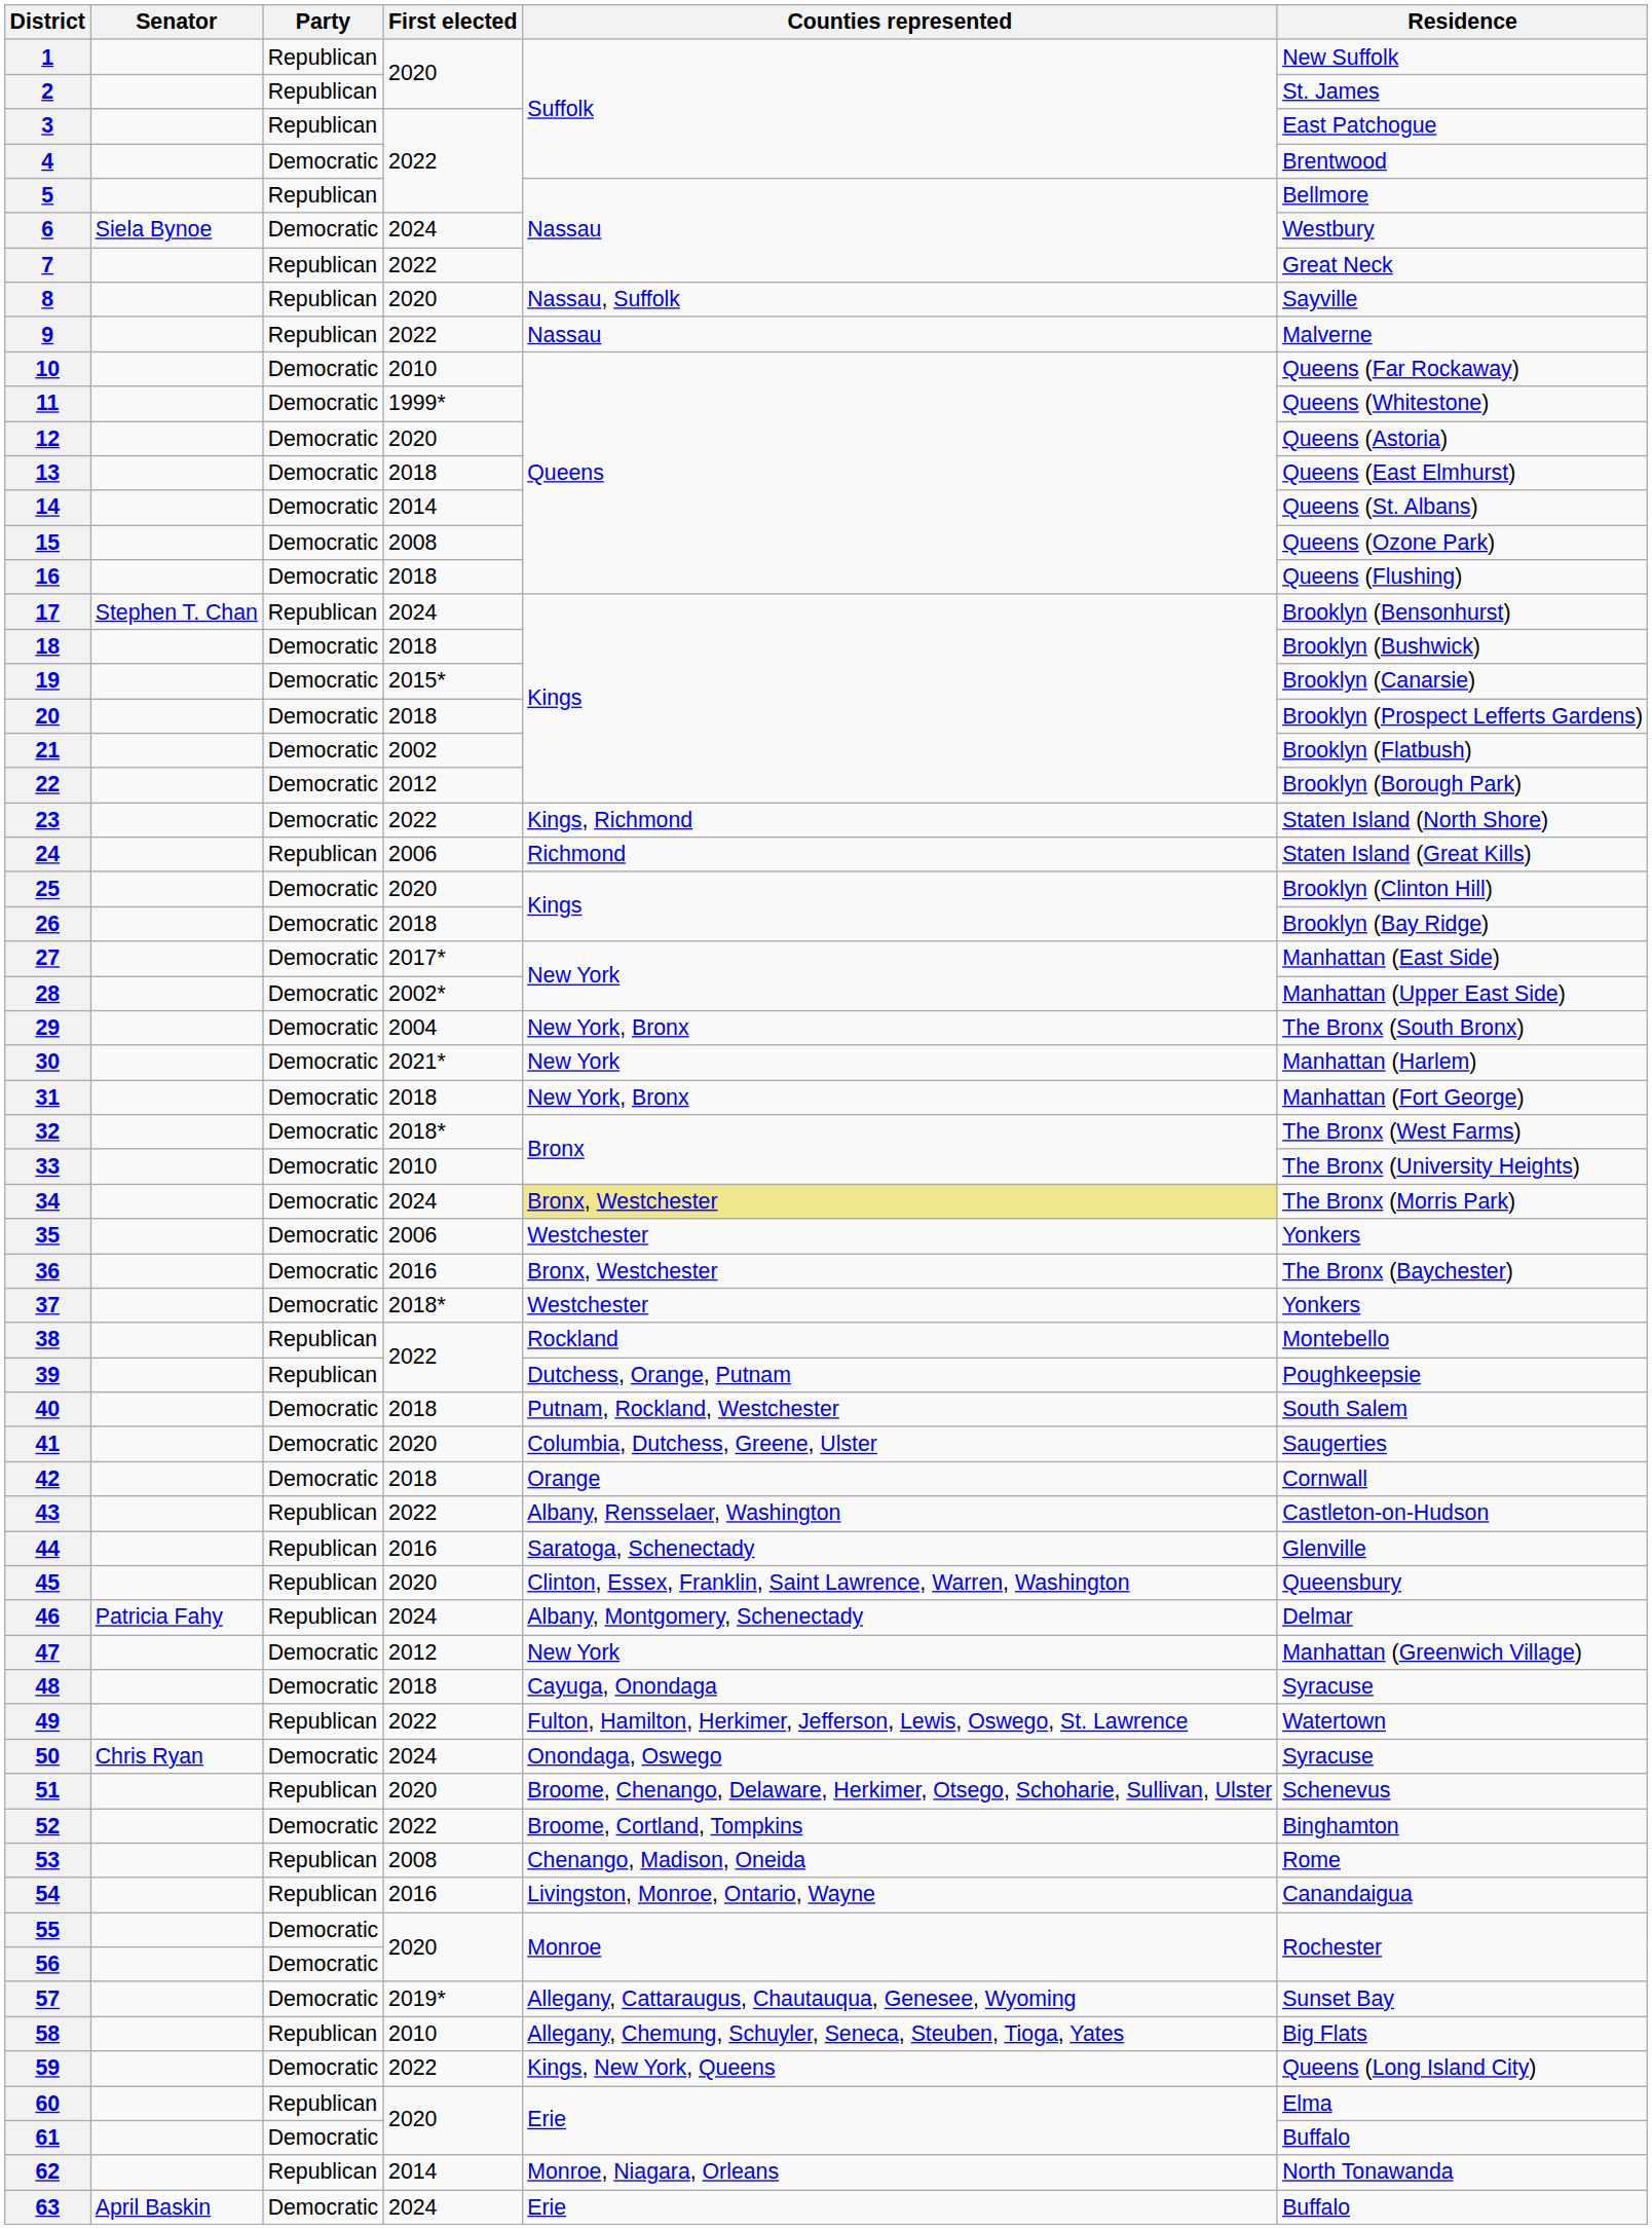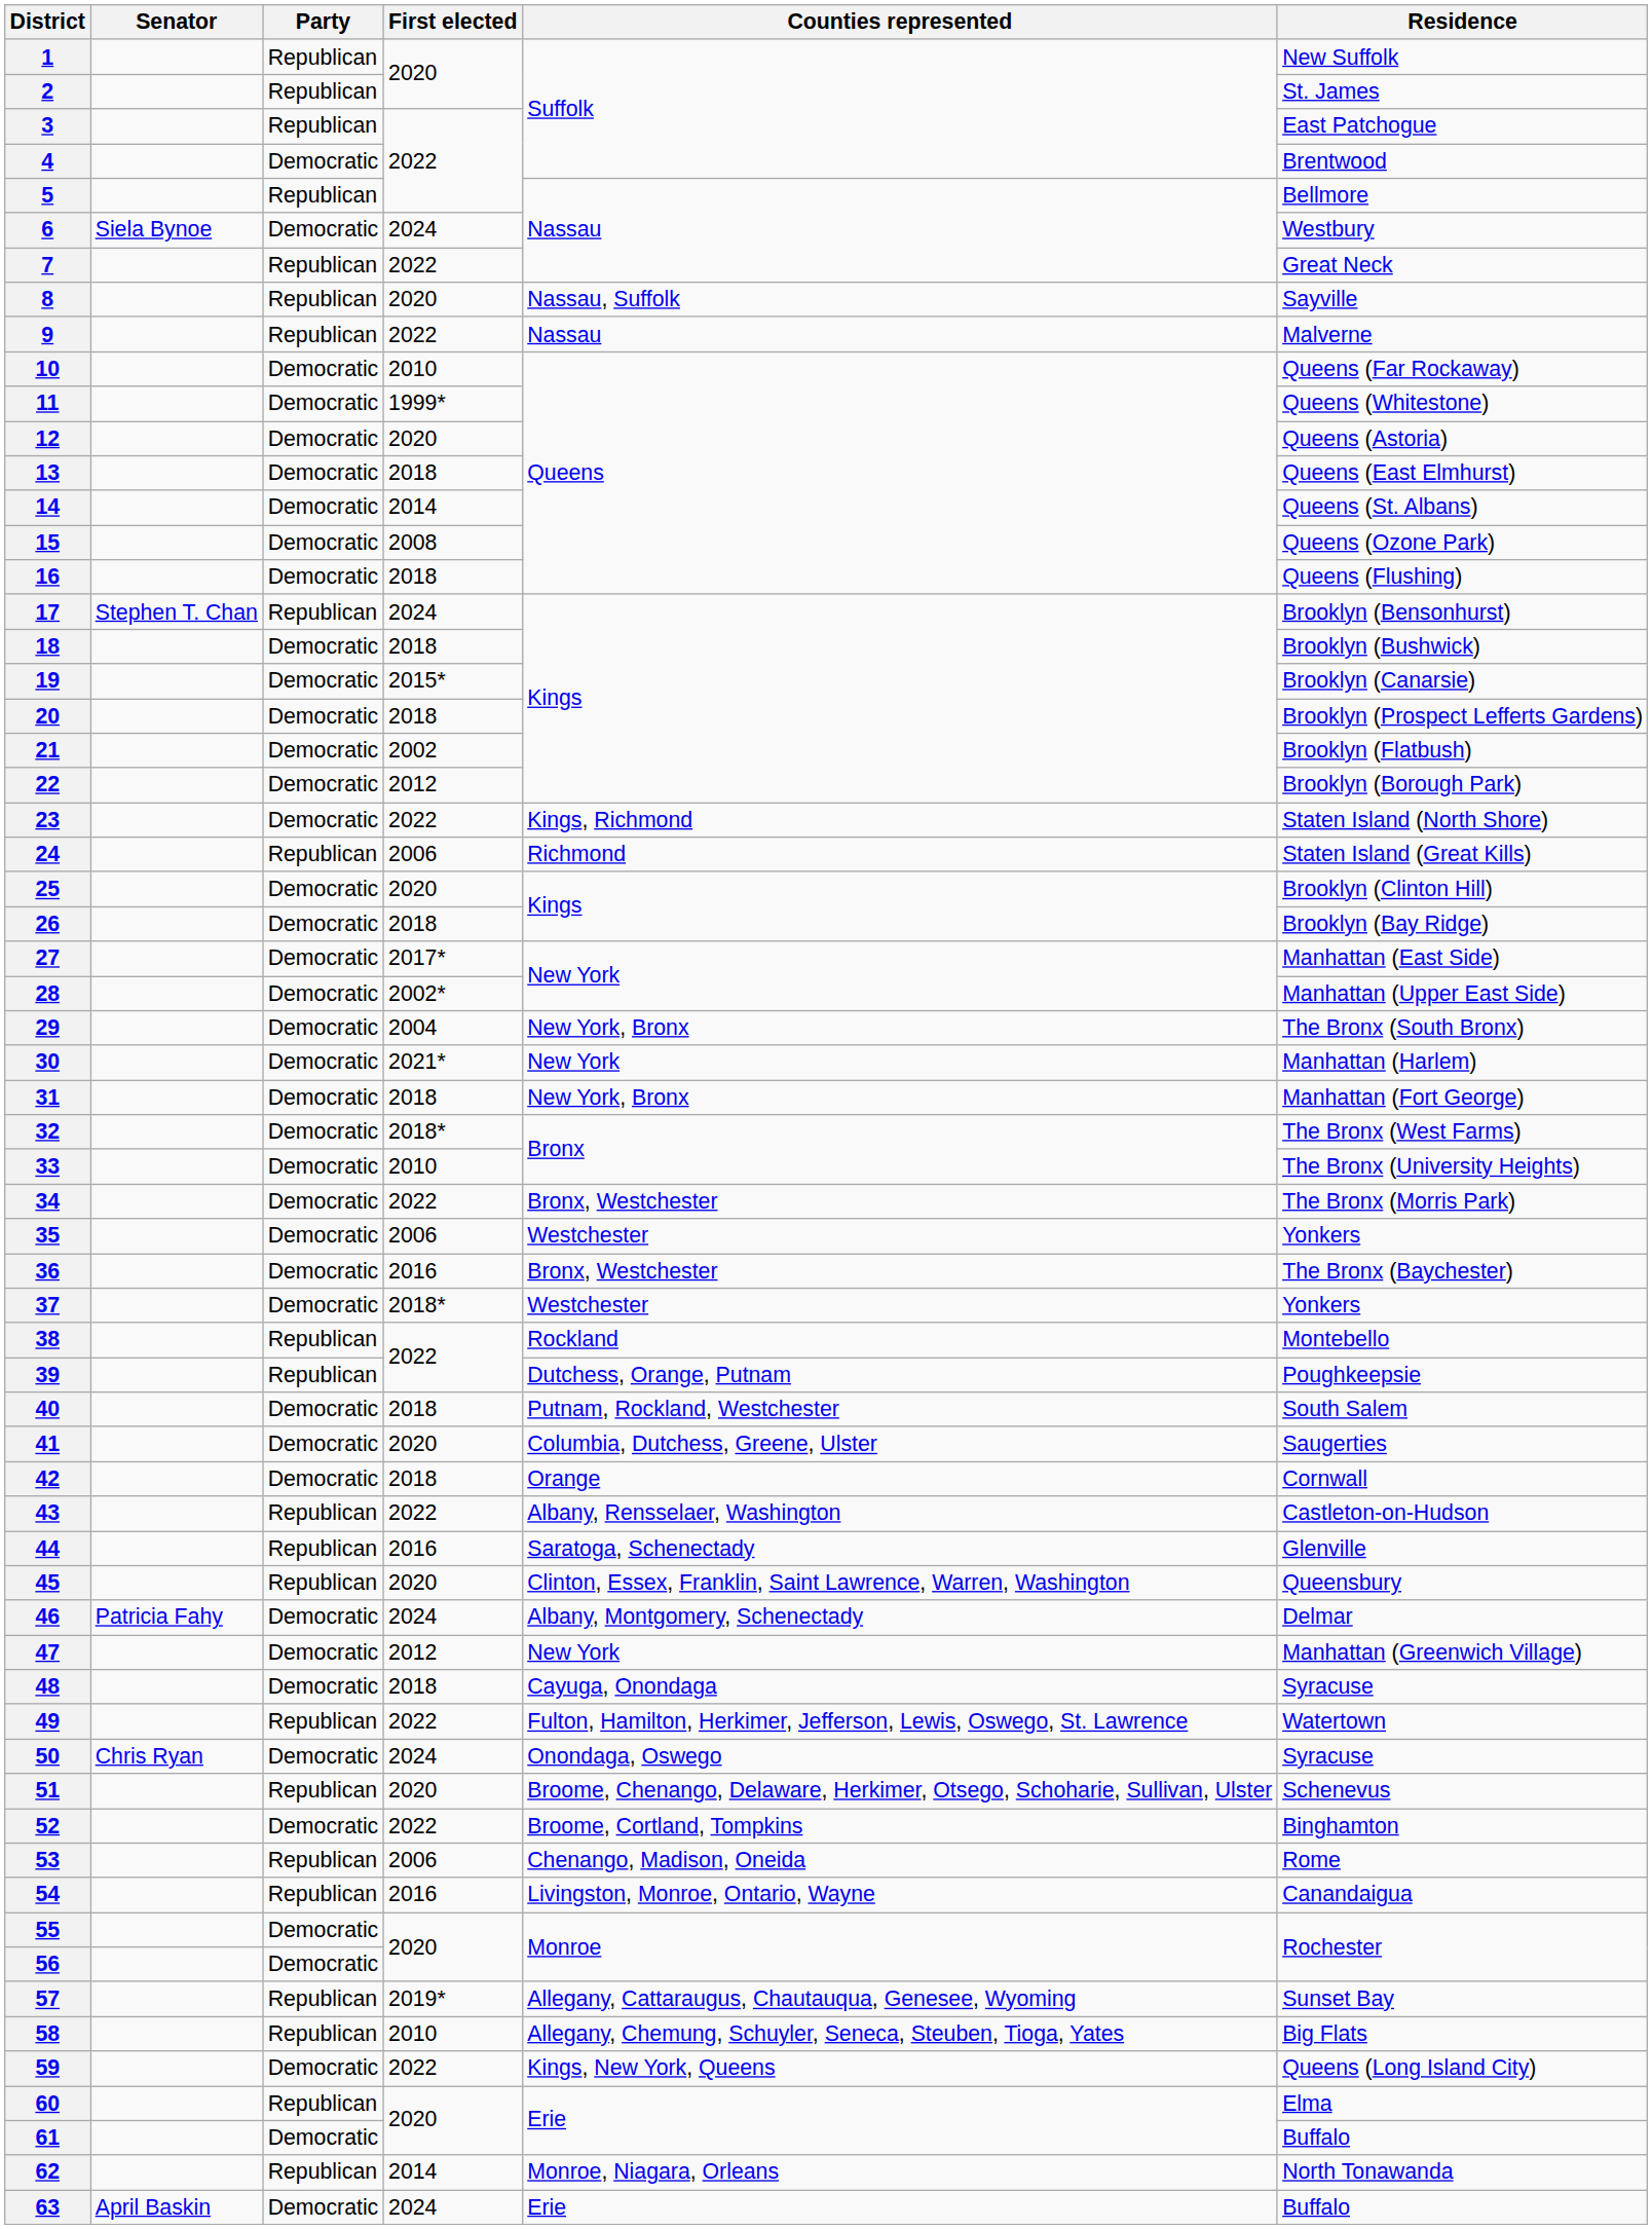34 | First elected: 2024 -> 2022
34 | Counties represented: khaki background -> no background
46 | Party: Republican -> Democratic
53 | First elected: 2008 -> 2006
57 | Party: Democratic -> Republican
